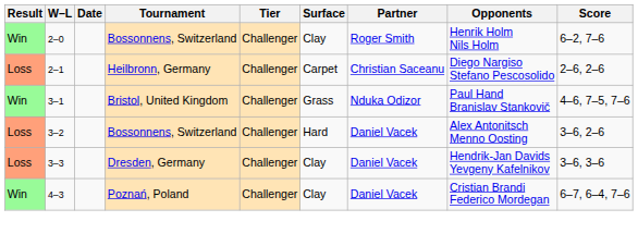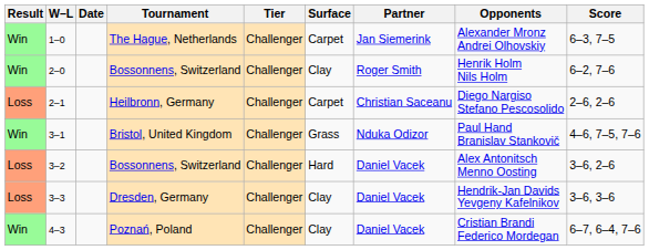+ row: Win | 1–0 | The Hague, Netherlands | Challenger | Carpet | Jan Siemerink | Alexander Mronz Andrei Olhovskiy | 6–3, 7–5
